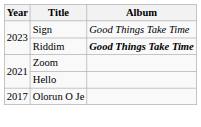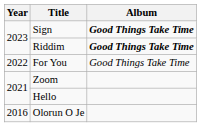Sign | Album: normal -> bold
+ row: 2022 | For You | Good Things Take Time
Olorun O Je | Year: 2017 -> 2016
